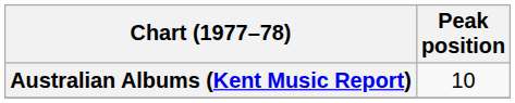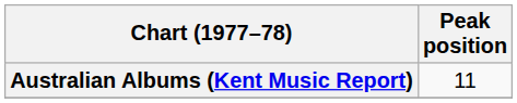Australian Albums (Kent Music Report) | Peak position: 10 -> 11
